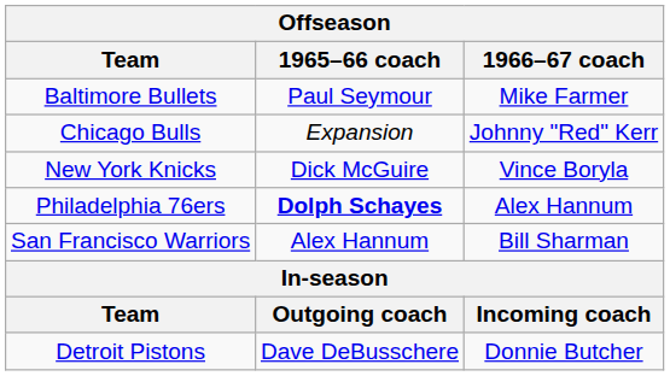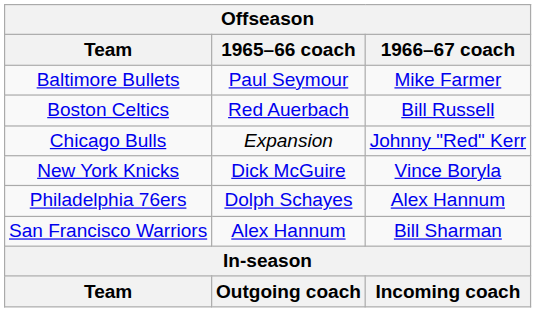+ row: Boston Celtics | Red Auerbach | Bill Russell
Philadelphia 76ers | 1965–66 coach: bold -> normal
- row: Detroit Pistons | Dave DeBusschere | Donnie Butcher
